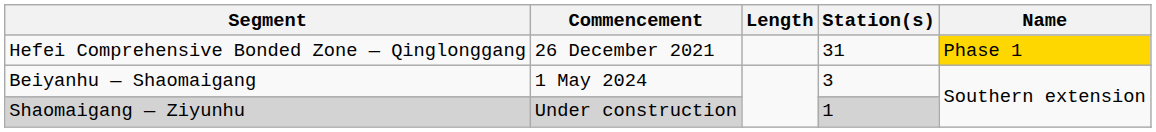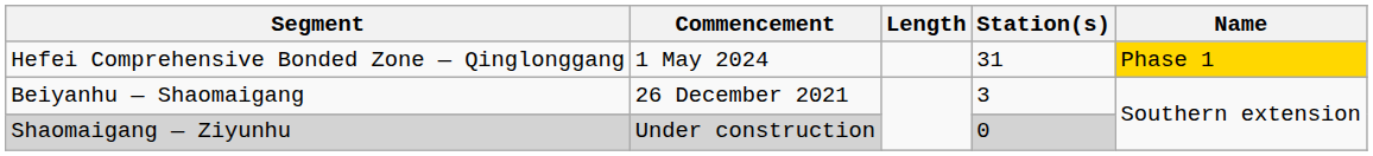Hefei Comprehensive Bonded Zone — Qinglonggang | Commencement: 26 December 2021 -> 1 May 2024
Beiyanhu — Shaomaigang | Commencement: 1 May 2024 -> 26 December 2021
Shaomaigang — Ziyunhu | Station(s): 1 -> 0
